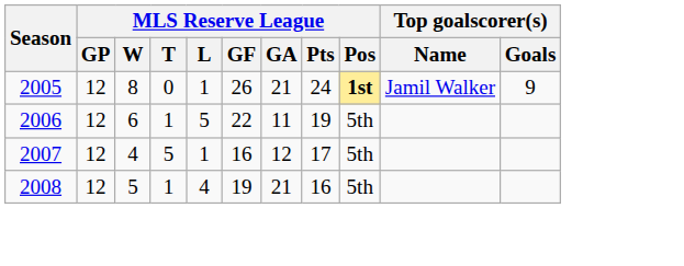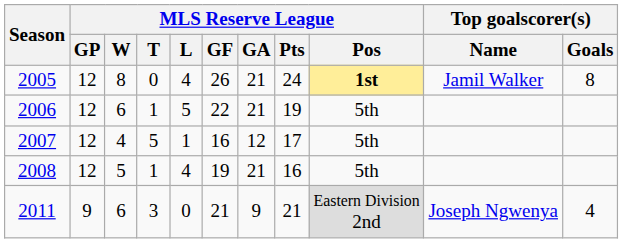2005 | MLS Reserve League / L: 1 -> 4
2005 | Top goalscorer(s) / Goals: 9 -> 8
2006 | MLS Reserve League / GA: 11 -> 21
+ row: 2011 | 9 | 6 | 3 | 0 | 21 | 9 | 21 | Eastern Division 2nd | Joseph Ngwenya | 4
